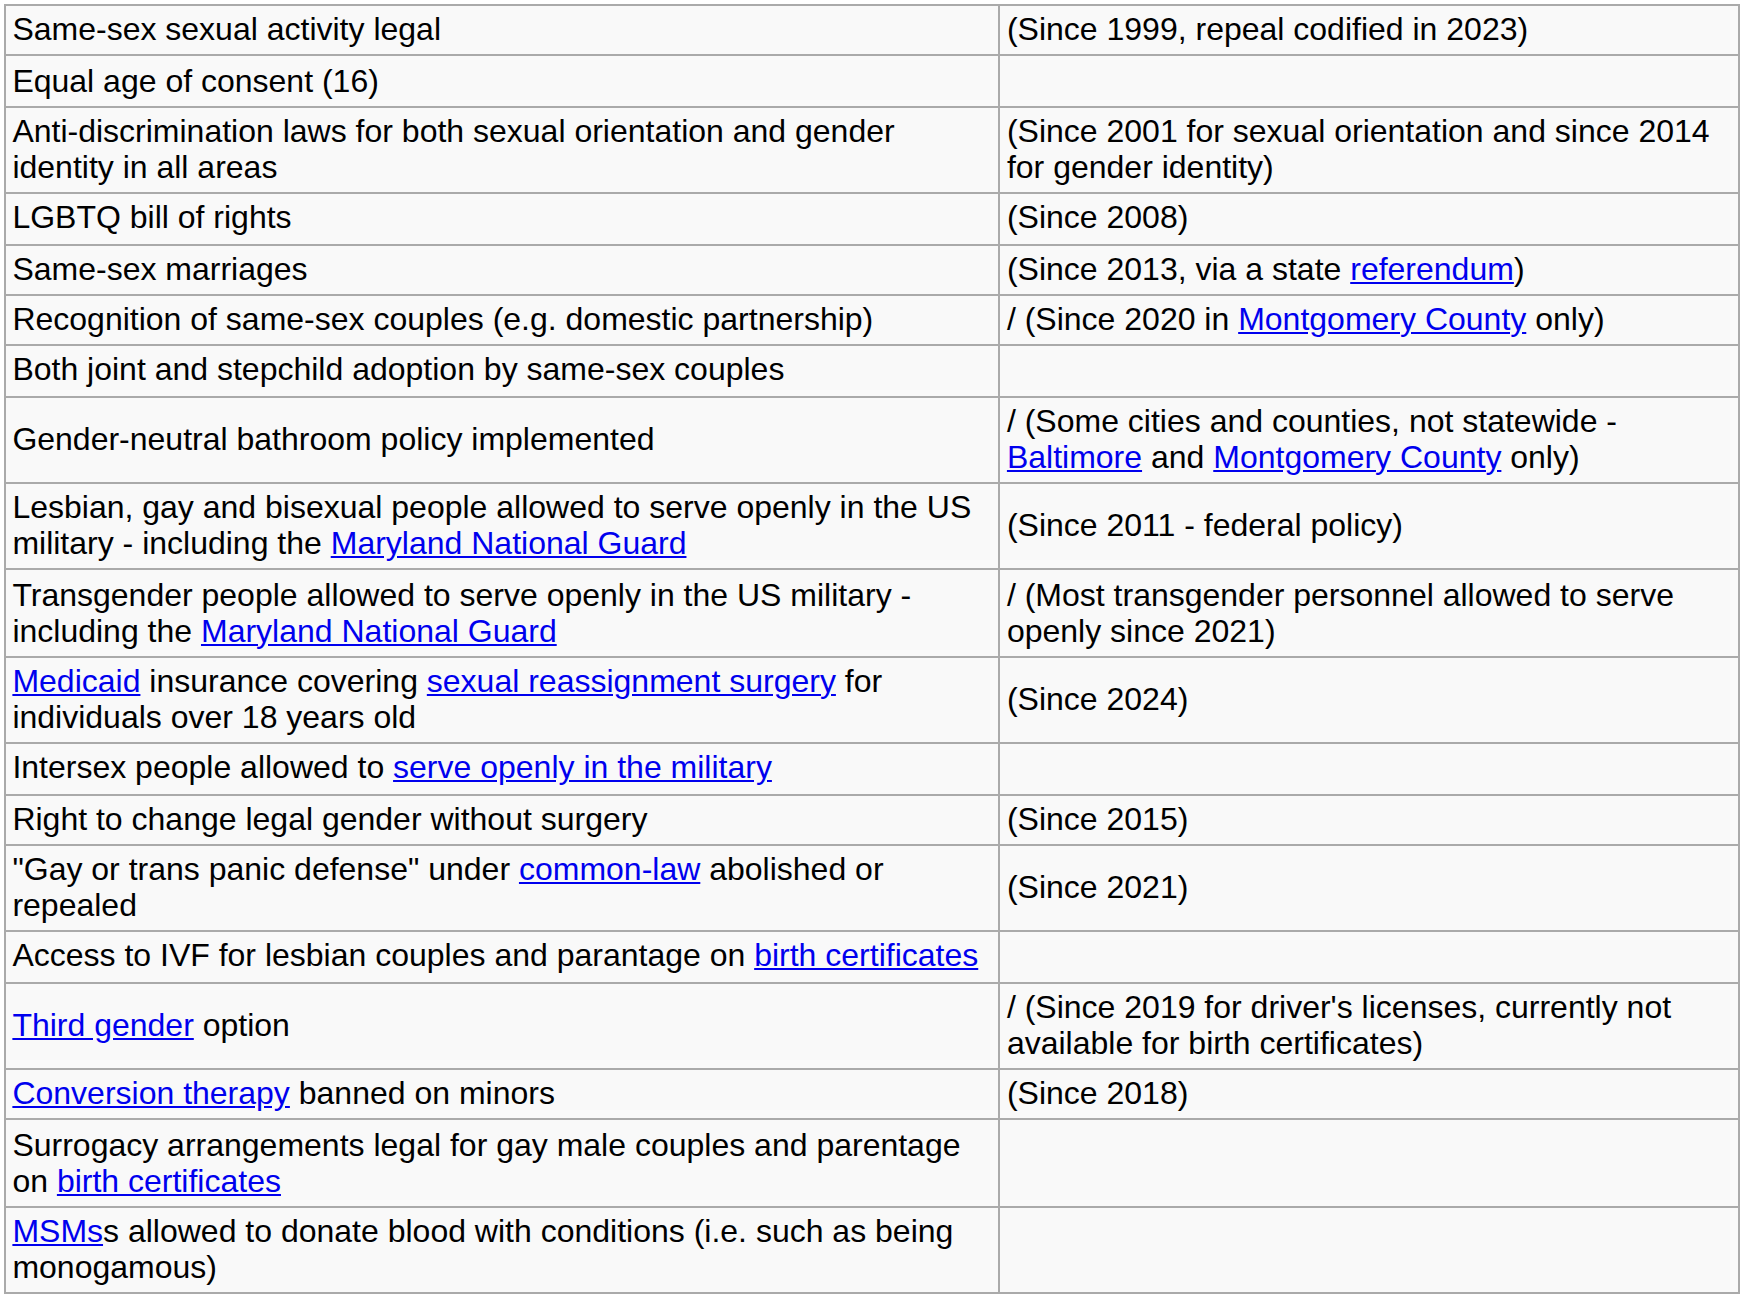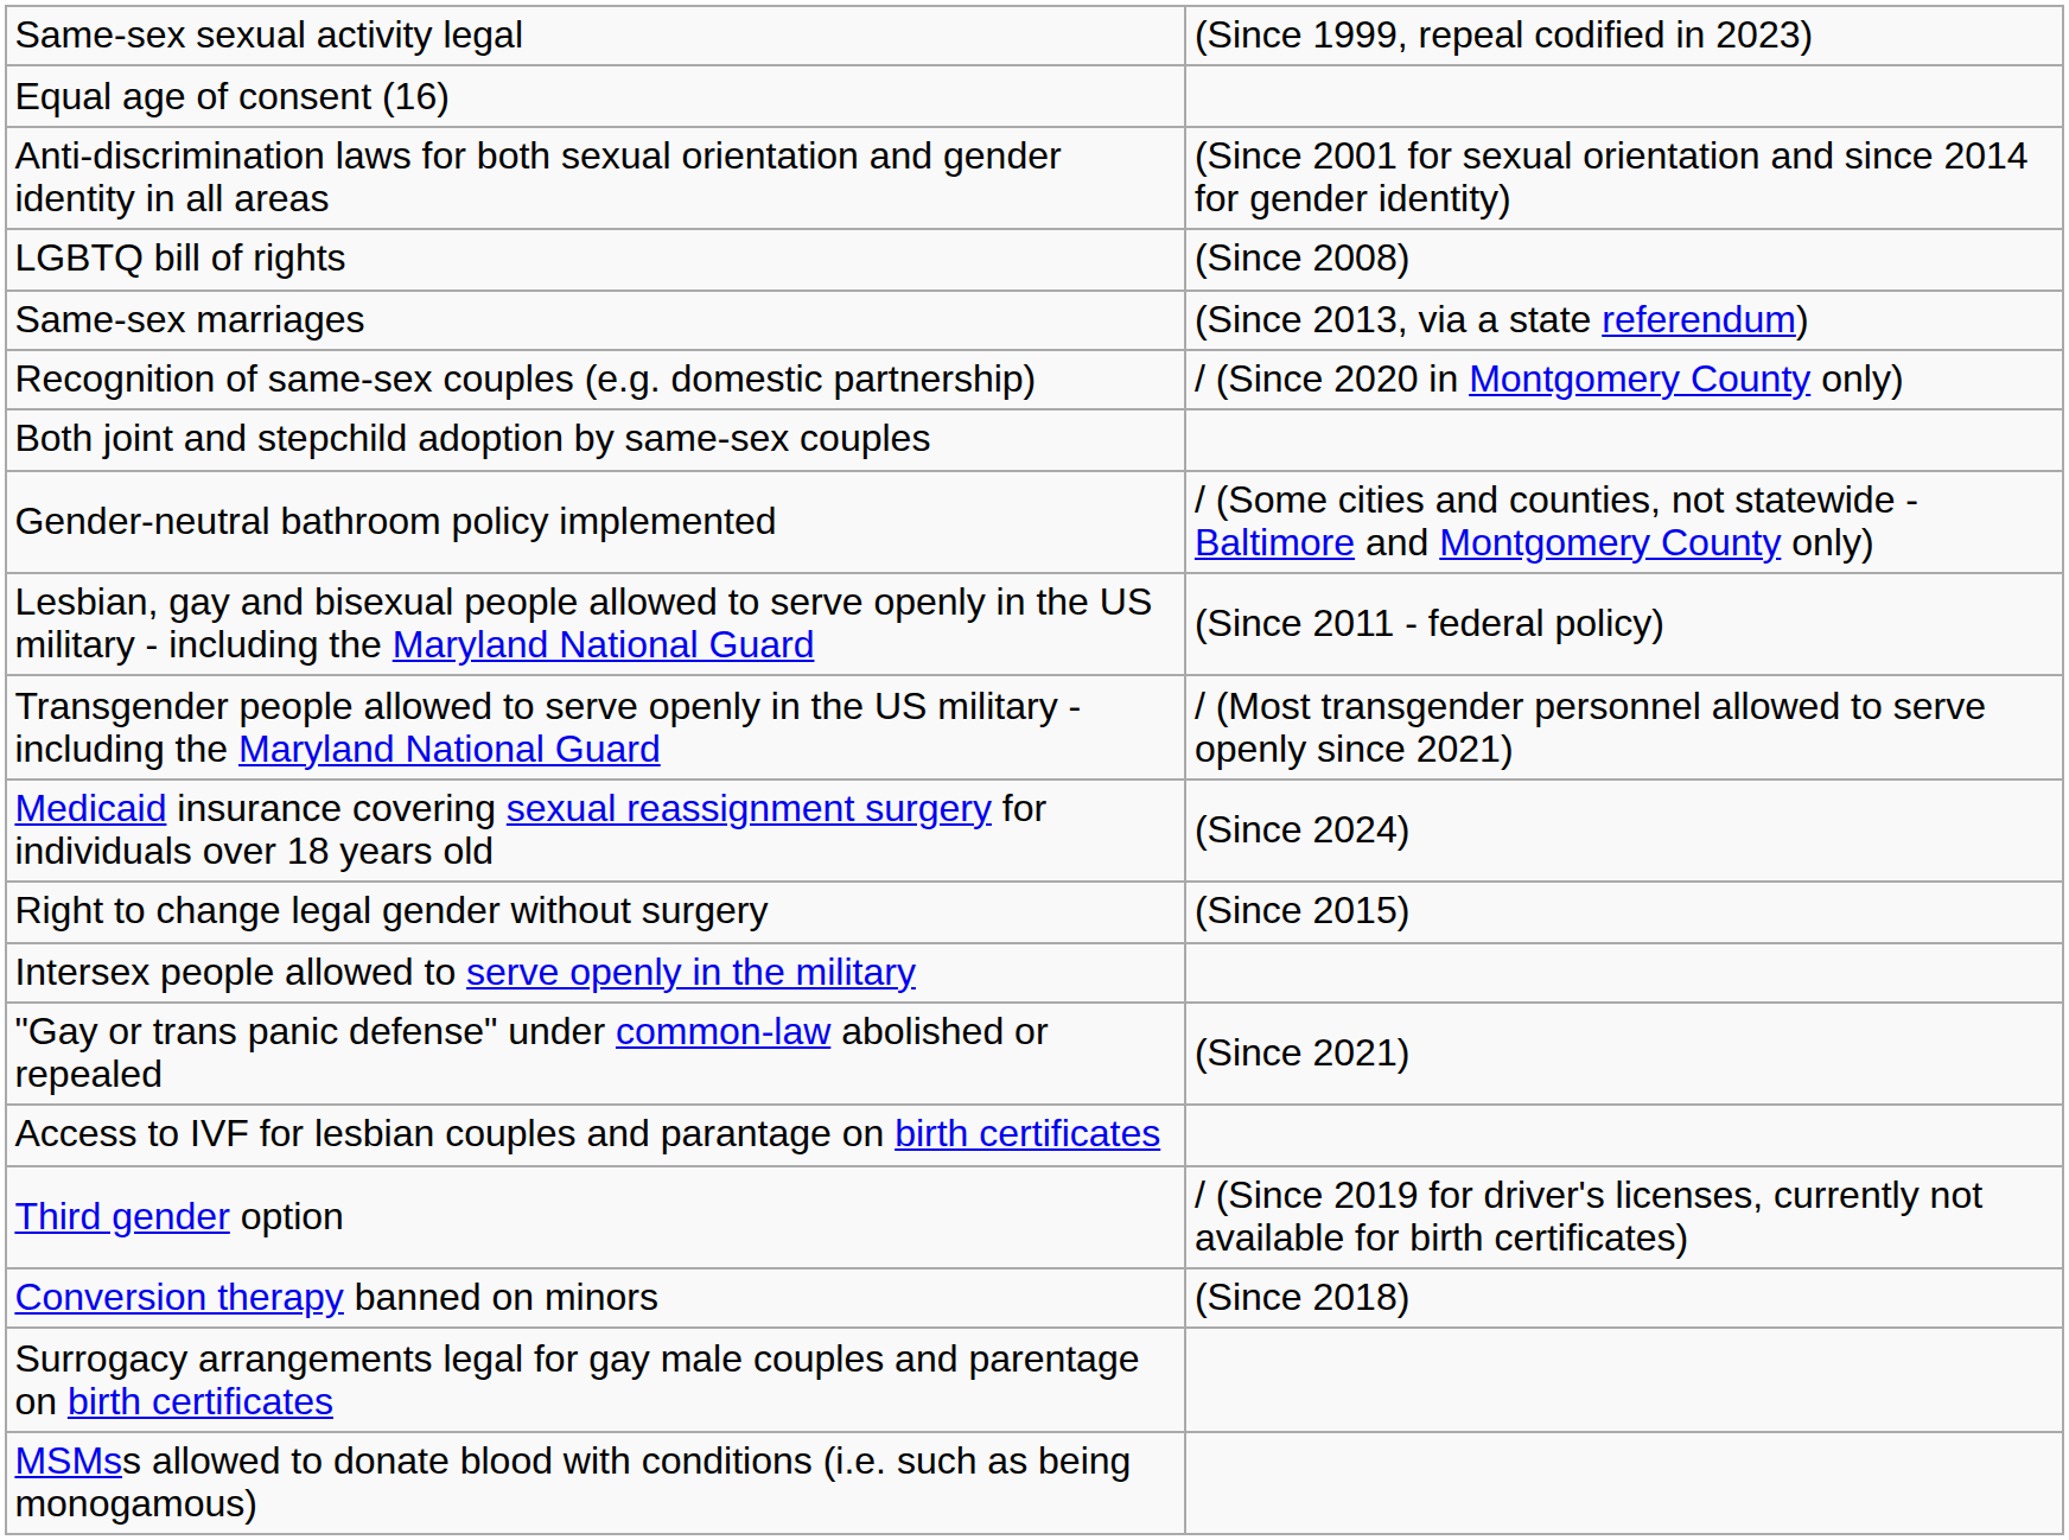rows swapped: Intersex people allowed to serve openly in the military <-> Right to change legal gender without surgery
